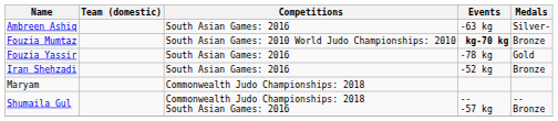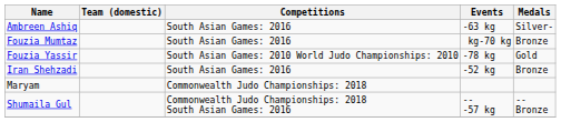Fouzia Mumtaz | Competitions: South Asian Games: 2010 World Judo Championships: 2010 -> South Asian Games: 2016
Fouzia Mumtaz | Events: bold -> normal
Fouzia Yassir | Competitions: South Asian Games: 2016 -> South Asian Games: 2010 World Judo Championships: 2010
